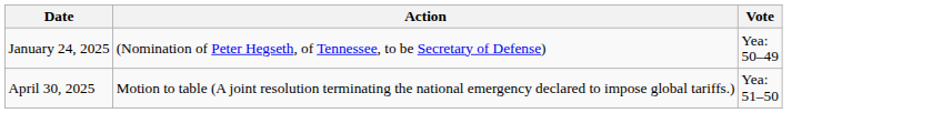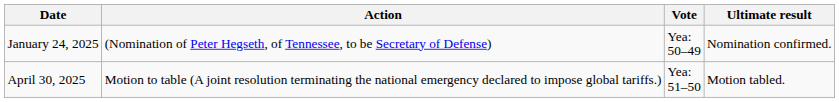+ column: Ultimate result | Nomination confirmed. | Motion tabled.
